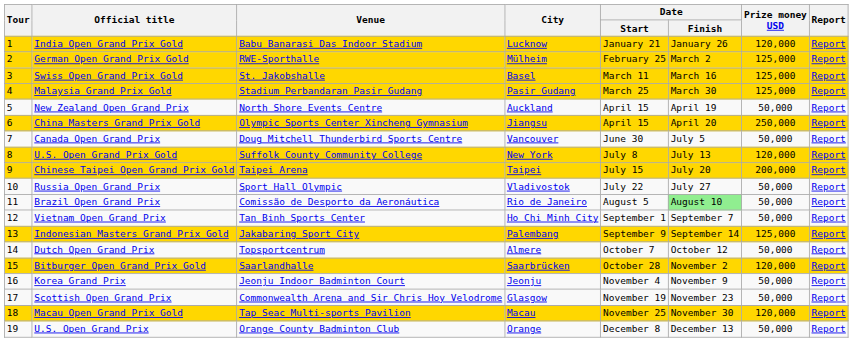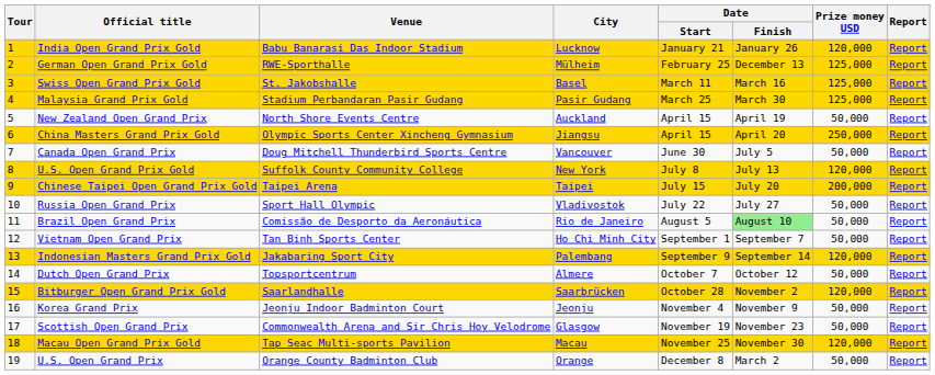German Open Grand Prix Gold | Date / Finish: March 2 -> December 13
Indonesian Masters Grand Prix Gold | Prize money USD: 125,000 -> 120,000
U.S. Open Grand Prix | Date / Finish: December 13 -> March 2
